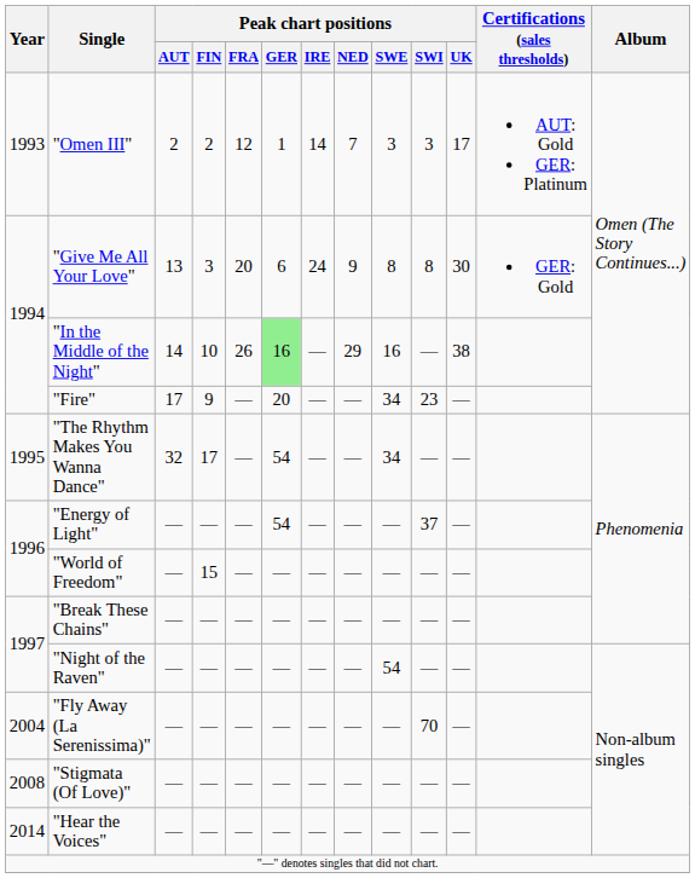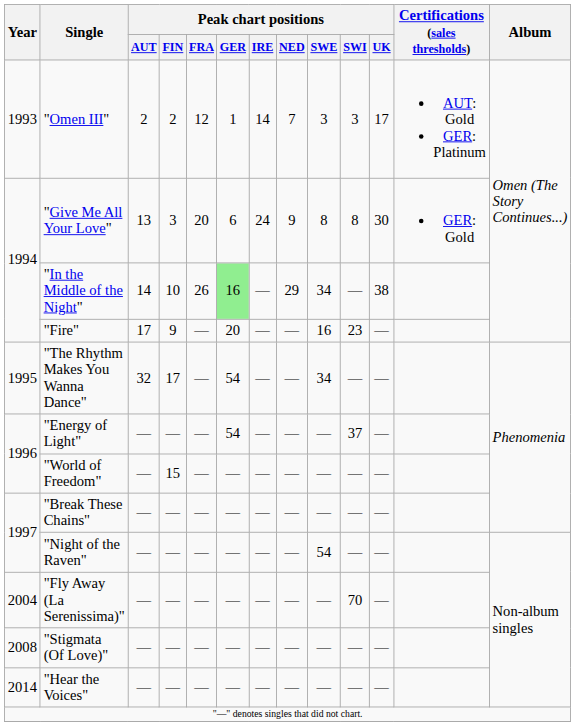"In the Middle of the Night" | Peak chart positions / SWE: 16 -> 34
"Fire" | Peak chart positions / SWE: 34 -> 16
